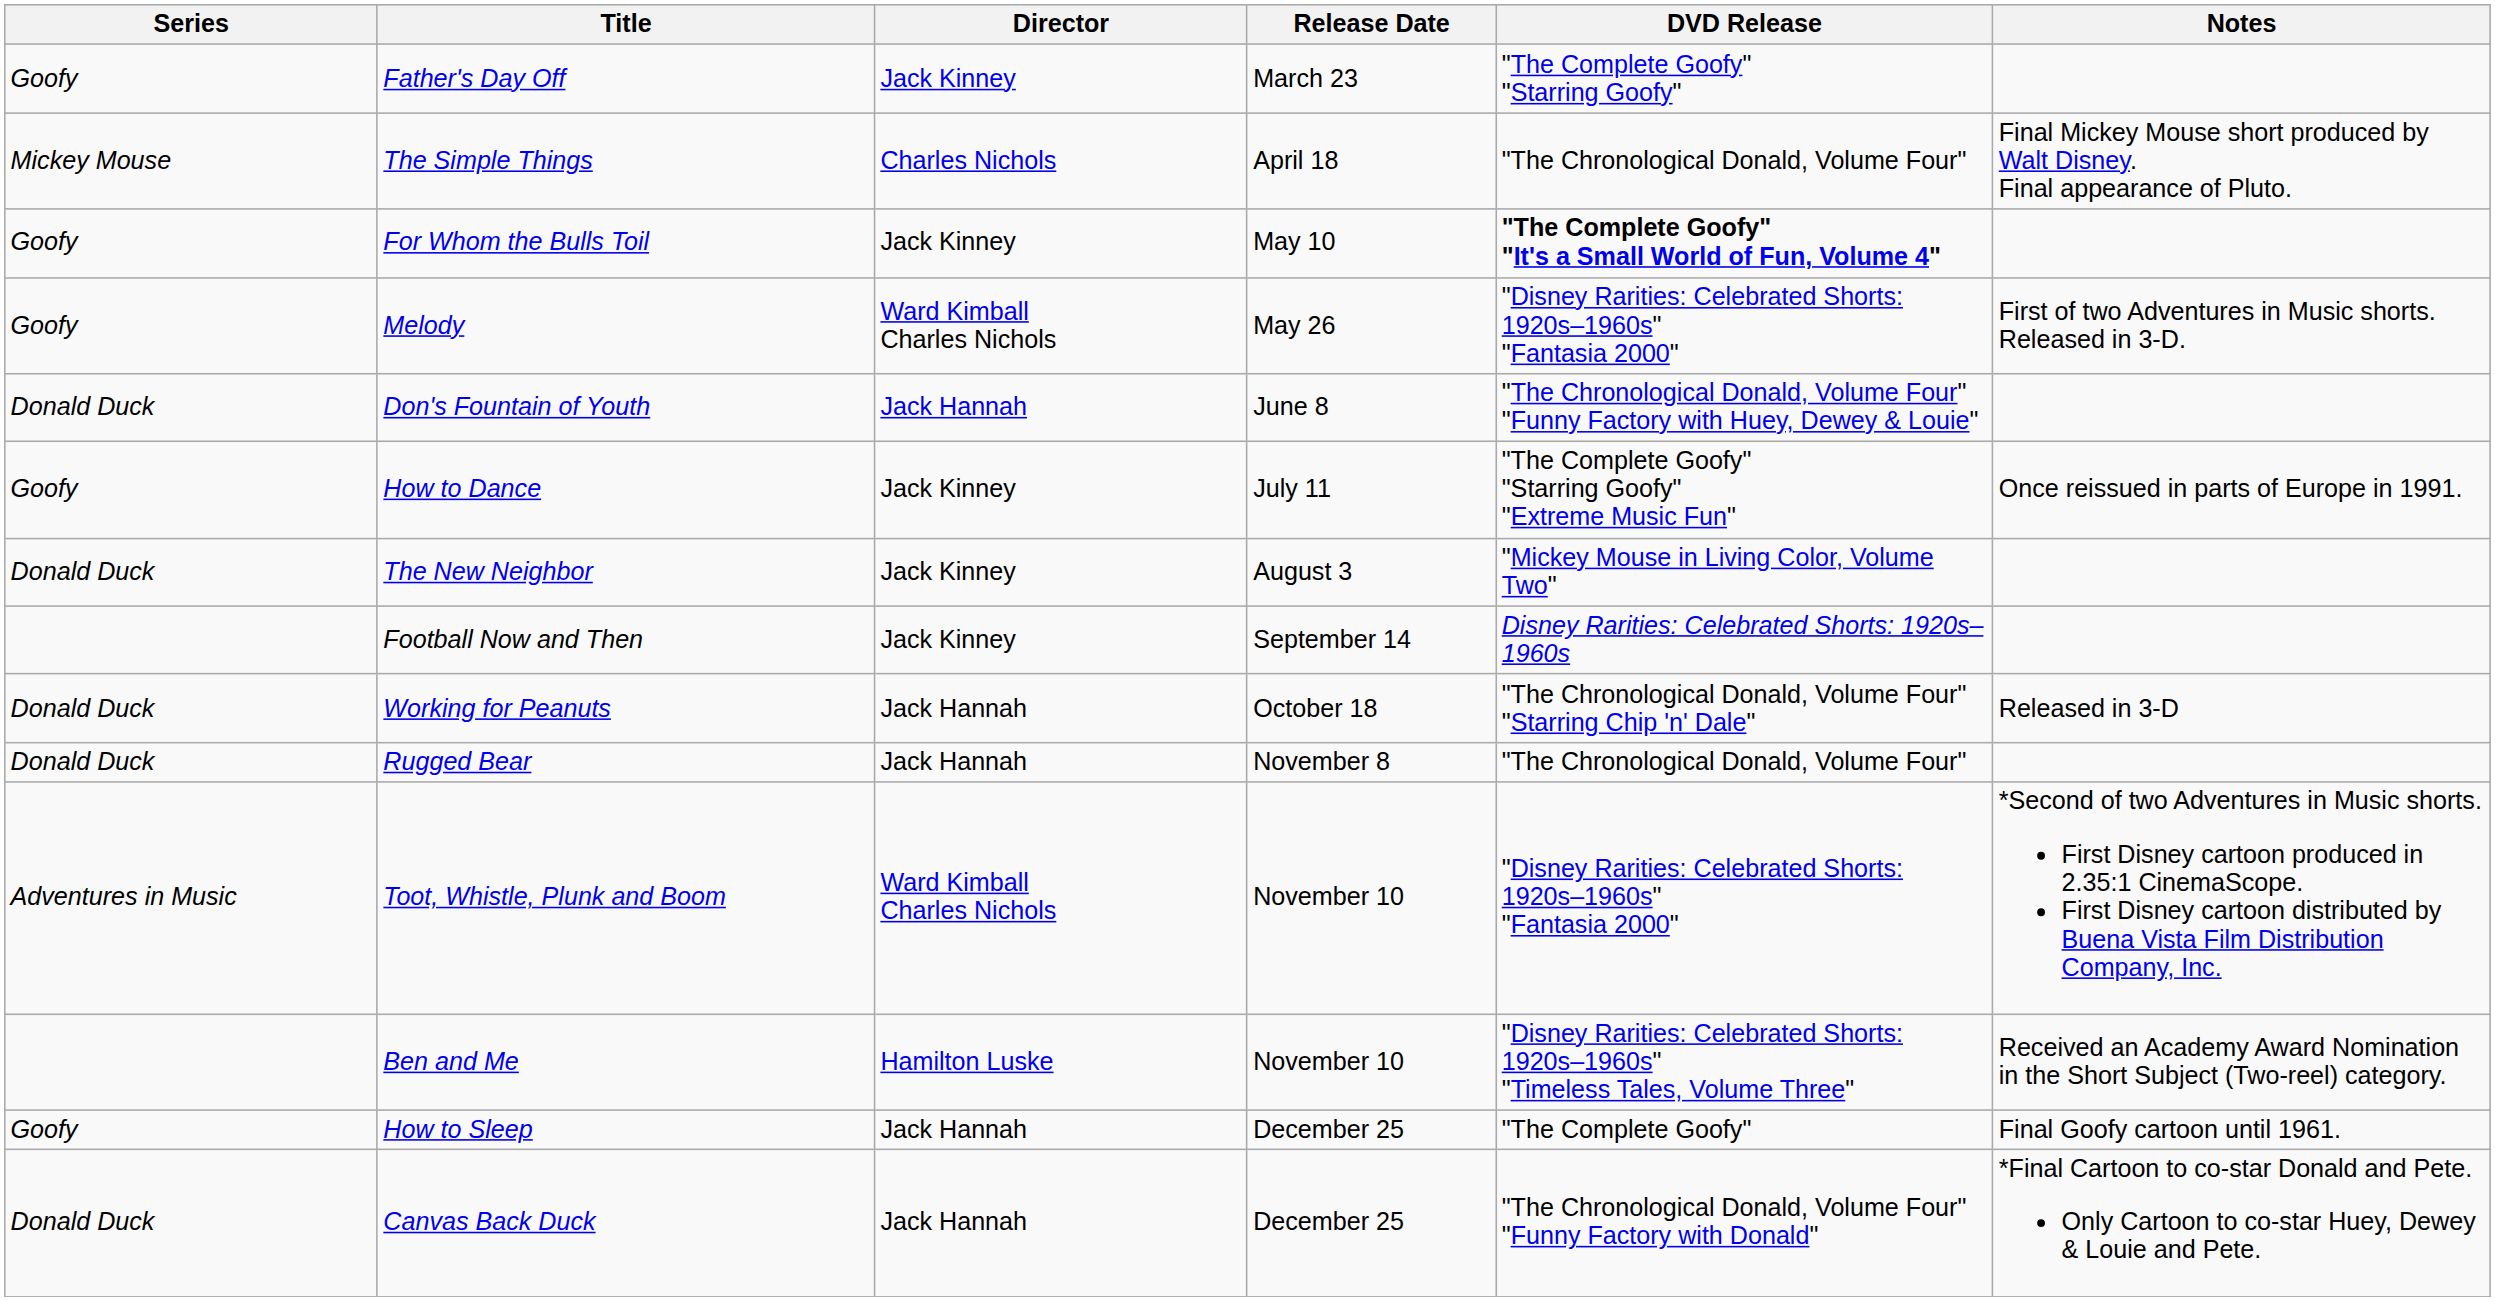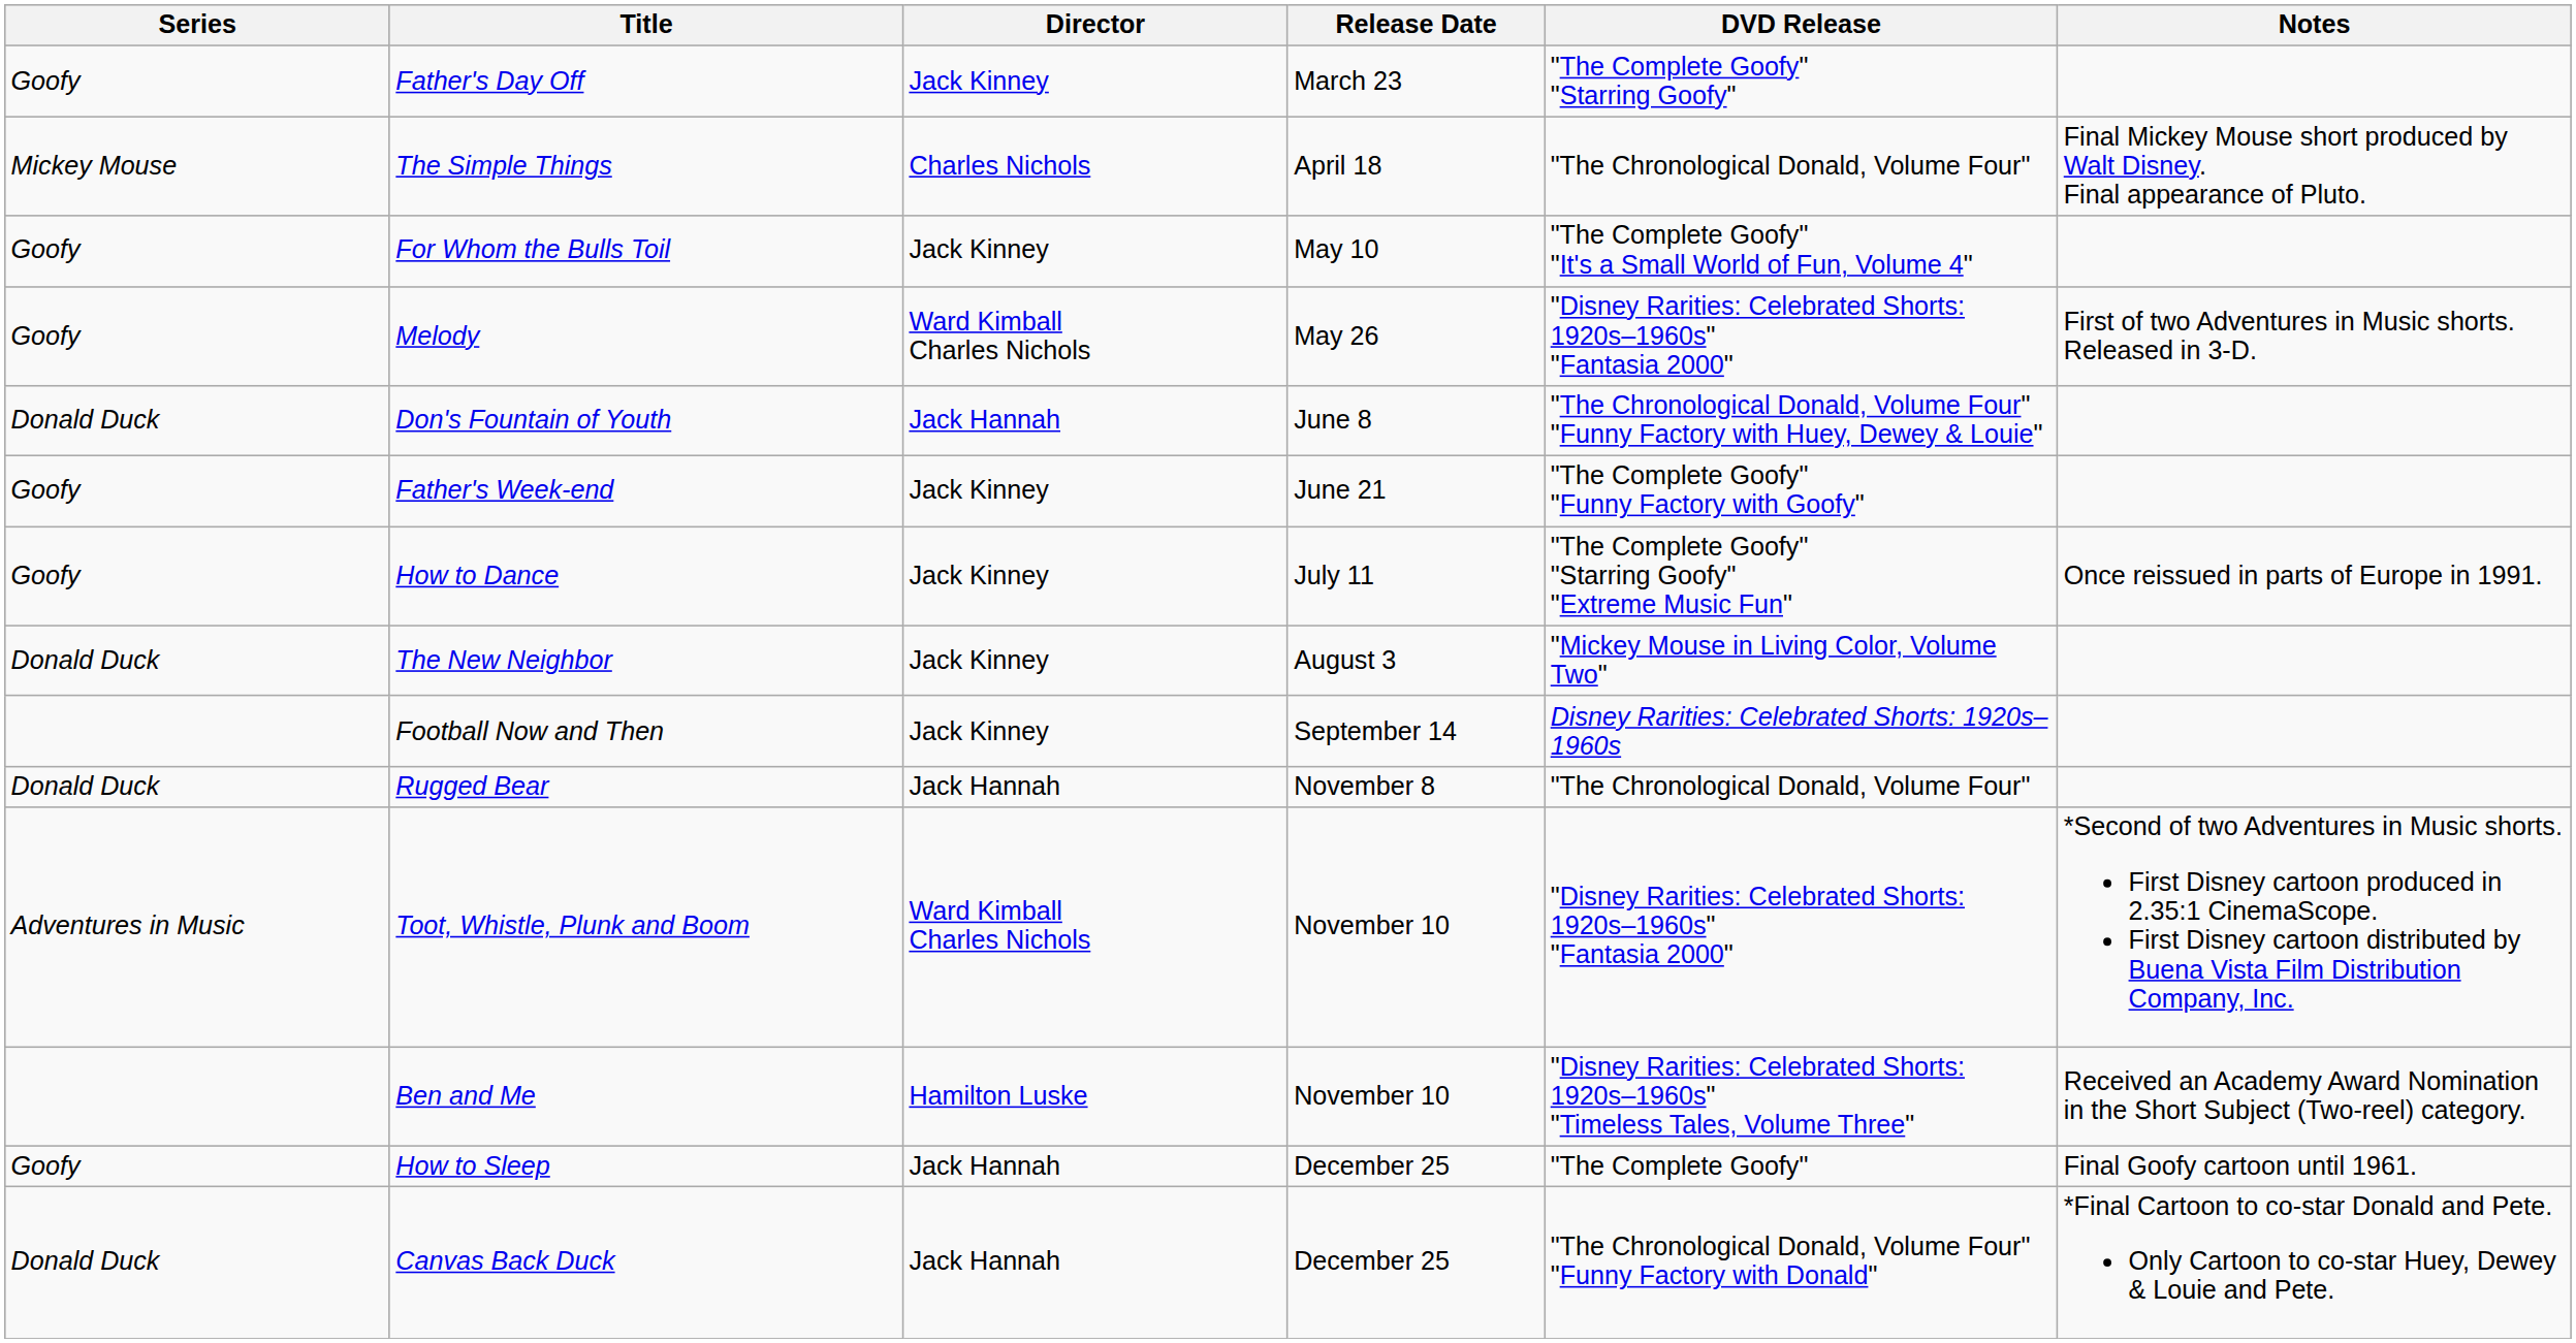For Whom the Bulls Toil | DVD Release: bold -> normal
+ row: Goofy | Father's Week-end | Jack Kinney | June 21 | "The Complete Goofy" "Funny Factory with Goofy"
- row: Donald Duck | Working for Peanuts | Jack Hannah | October 18 | "The Chronological Donald, Volume Four" "Starring Chip 'n' Dale" | Released in 3-D
